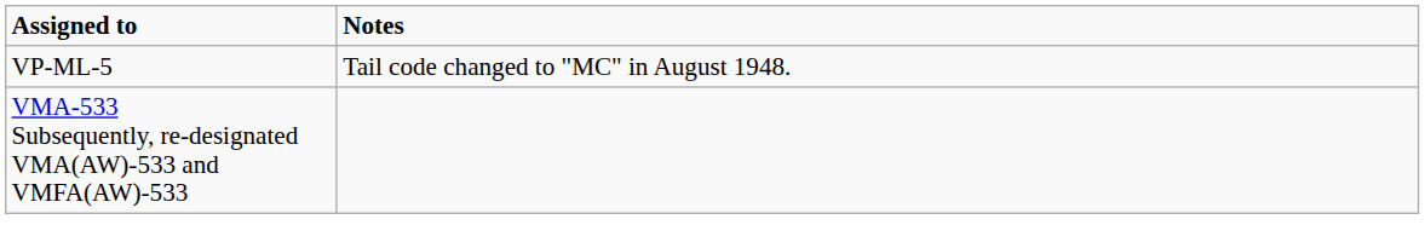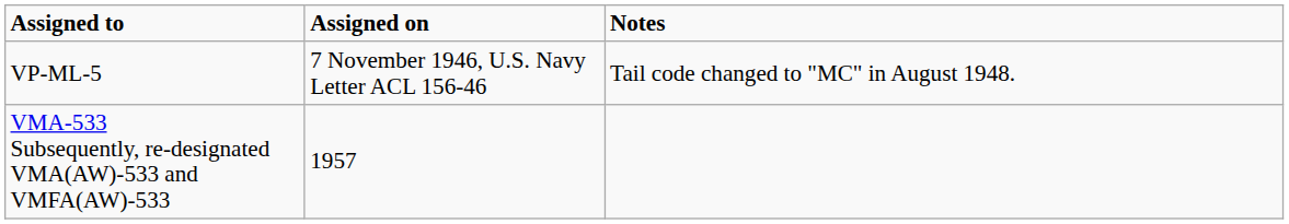+ column: Assigned on | 7 November 1946, U.S. Navy Letter ACL 156-46 | 1957
